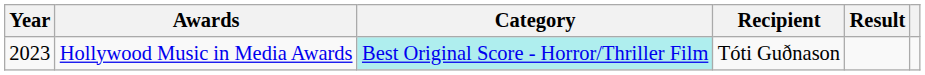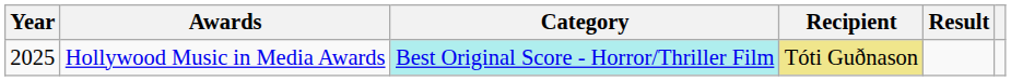Hollywood Music in Media Awards | Year: 2023 -> 2025
Hollywood Music in Media Awards | Recipient: no background -> khaki background
